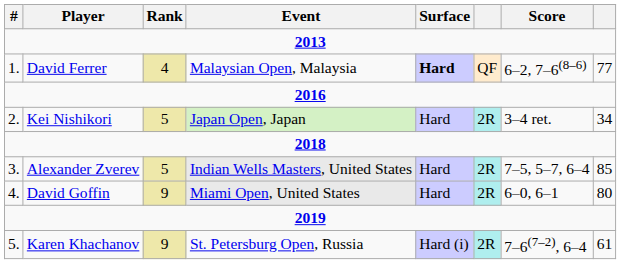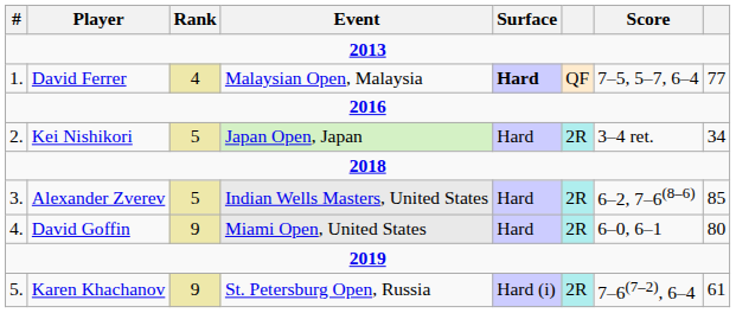David Ferrer | Score: 6–2, 7–6(8–6) -> 7–5, 5–7, 6–4
Alexander Zverev | Score: 7–5, 5–7, 6–4 -> 6–2, 7–6(8–6)
